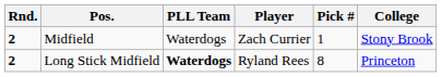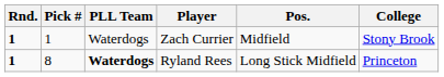columns swapped: Pick # <-> Pos.
Zach Currier | Rnd.: 2 -> 1
Ryland Rees | Rnd.: 2 -> 1
